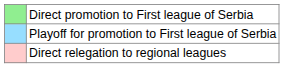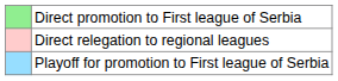rows swapped: Playoff for promotion to First league of Serbia <-> Direct relegation to regional leagues
